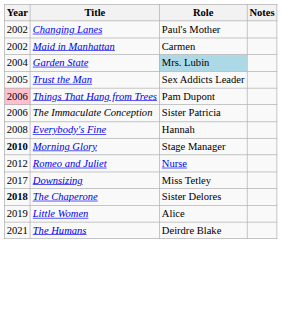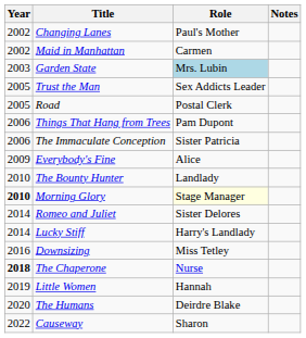Garden State | Year: 2004 -> 2003
+ row: 2005 | Road | Postal Clerk
Things That Hang from Trees | Year: pink background -> no background
Everybody's Fine | Year: 2008 -> 2009
Everybody's Fine | Role: Hannah -> Alice
+ row: 2010 | The Bounty Hunter | Landlady
Morning Glory | Role: no background -> lightyellow background
Romeo and Juliet | Year: 2012 -> 2014
Romeo and Juliet | Role: Nurse -> Sister Delores
+ row: 2014 | Lucky Stiff | Harry's Landlady
Downsizing | Year: 2017 -> 2016
The Chaperone | Role: Sister Delores -> Nurse
Little Women | Role: Alice -> Hannah
The Humans | Year: 2021 -> 2020
+ row: 2022 | Causeway | Sharon
